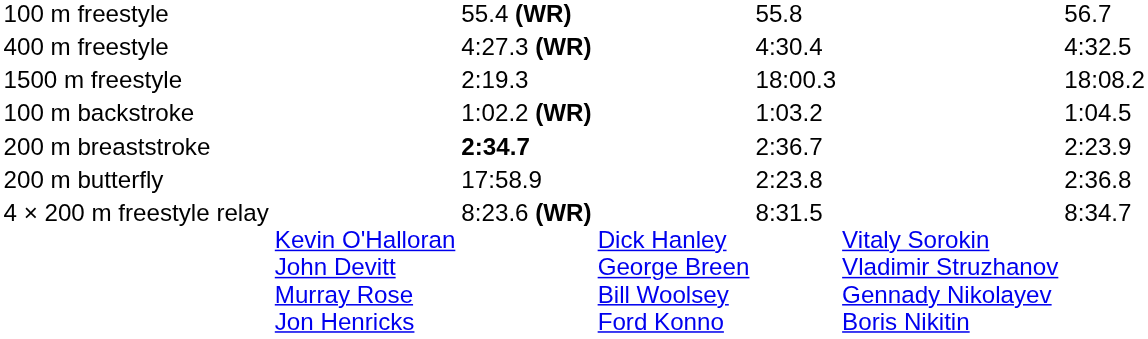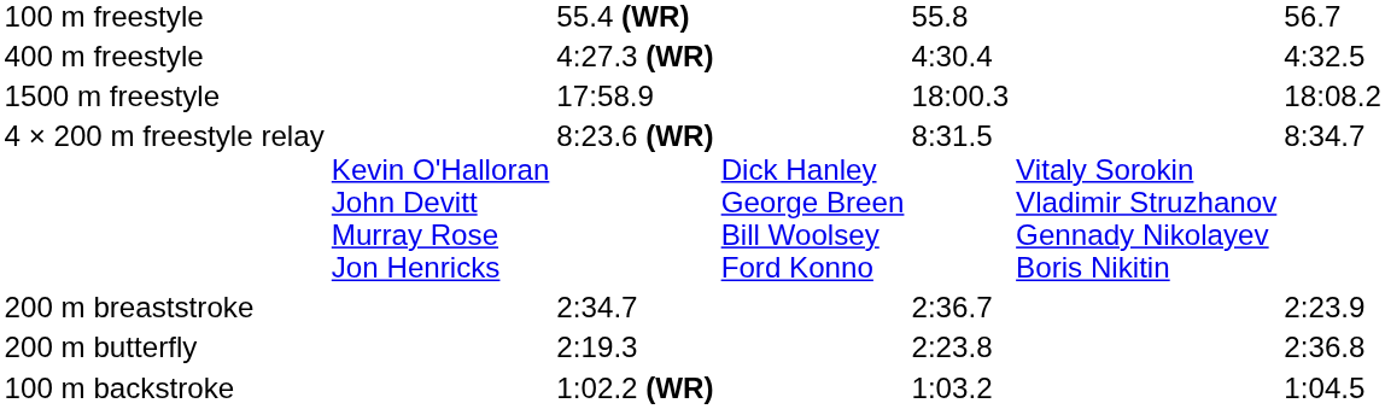1500 m freestyle | column 3: 2:19.3 -> 17:58.9
rows swapped: 100 m backstroke <-> 4 × 200 m freestyle relay
200 m breaststroke | column 3: bold -> normal
200 m butterfly | column 3: 17:58.9 -> 2:19.3
